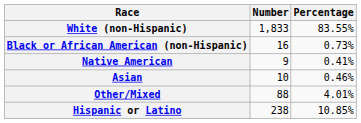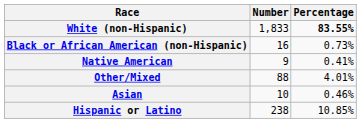White (non-Hispanic) | Percentage: normal -> bold
rows swapped: Asian <-> Other/Mixed
